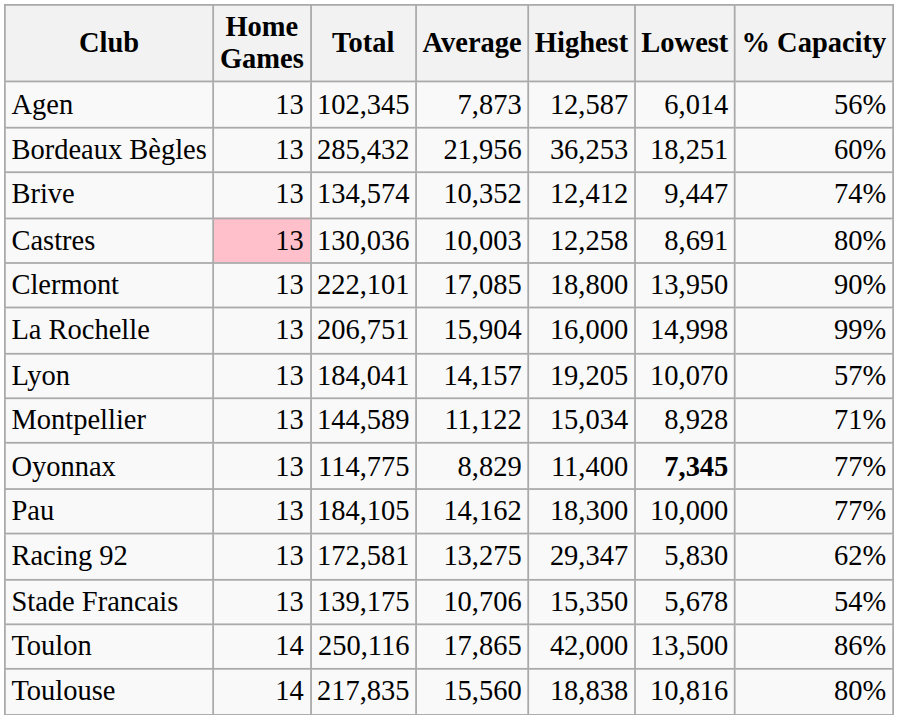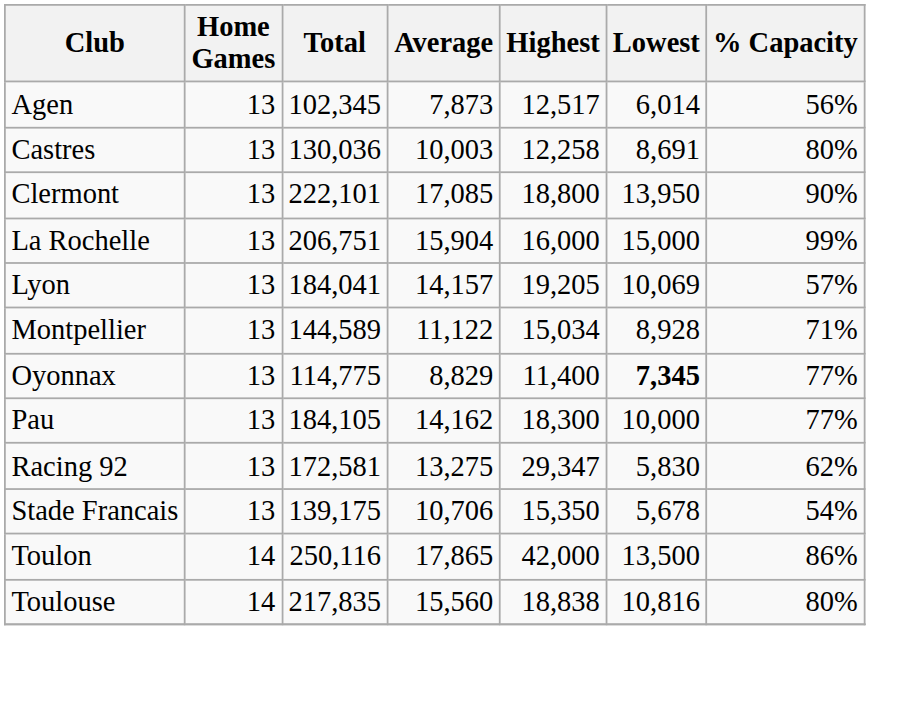Agen | Highest: 12,587 -> 12,517
- row: Bordeaux Bègles | 13 | 285,432 | 21,956 | 36,253 | 18,251 | 60%
- row: Brive | 13 | 134,574 | 10,352 | 12,412 | 9,447 | 74%
Castres | Home Games: pink background -> no background
La Rochelle | Lowest: 14,998 -> 15,000
Lyon | Lowest: 10,070 -> 10,069
